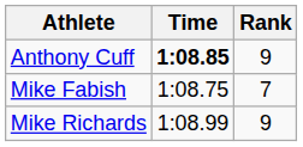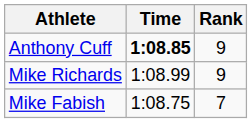rows swapped: Mike Fabish <-> Mike Richards
